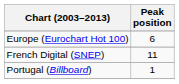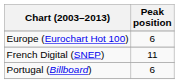Portugal (Billboard) | Peak position: 1 -> 6
